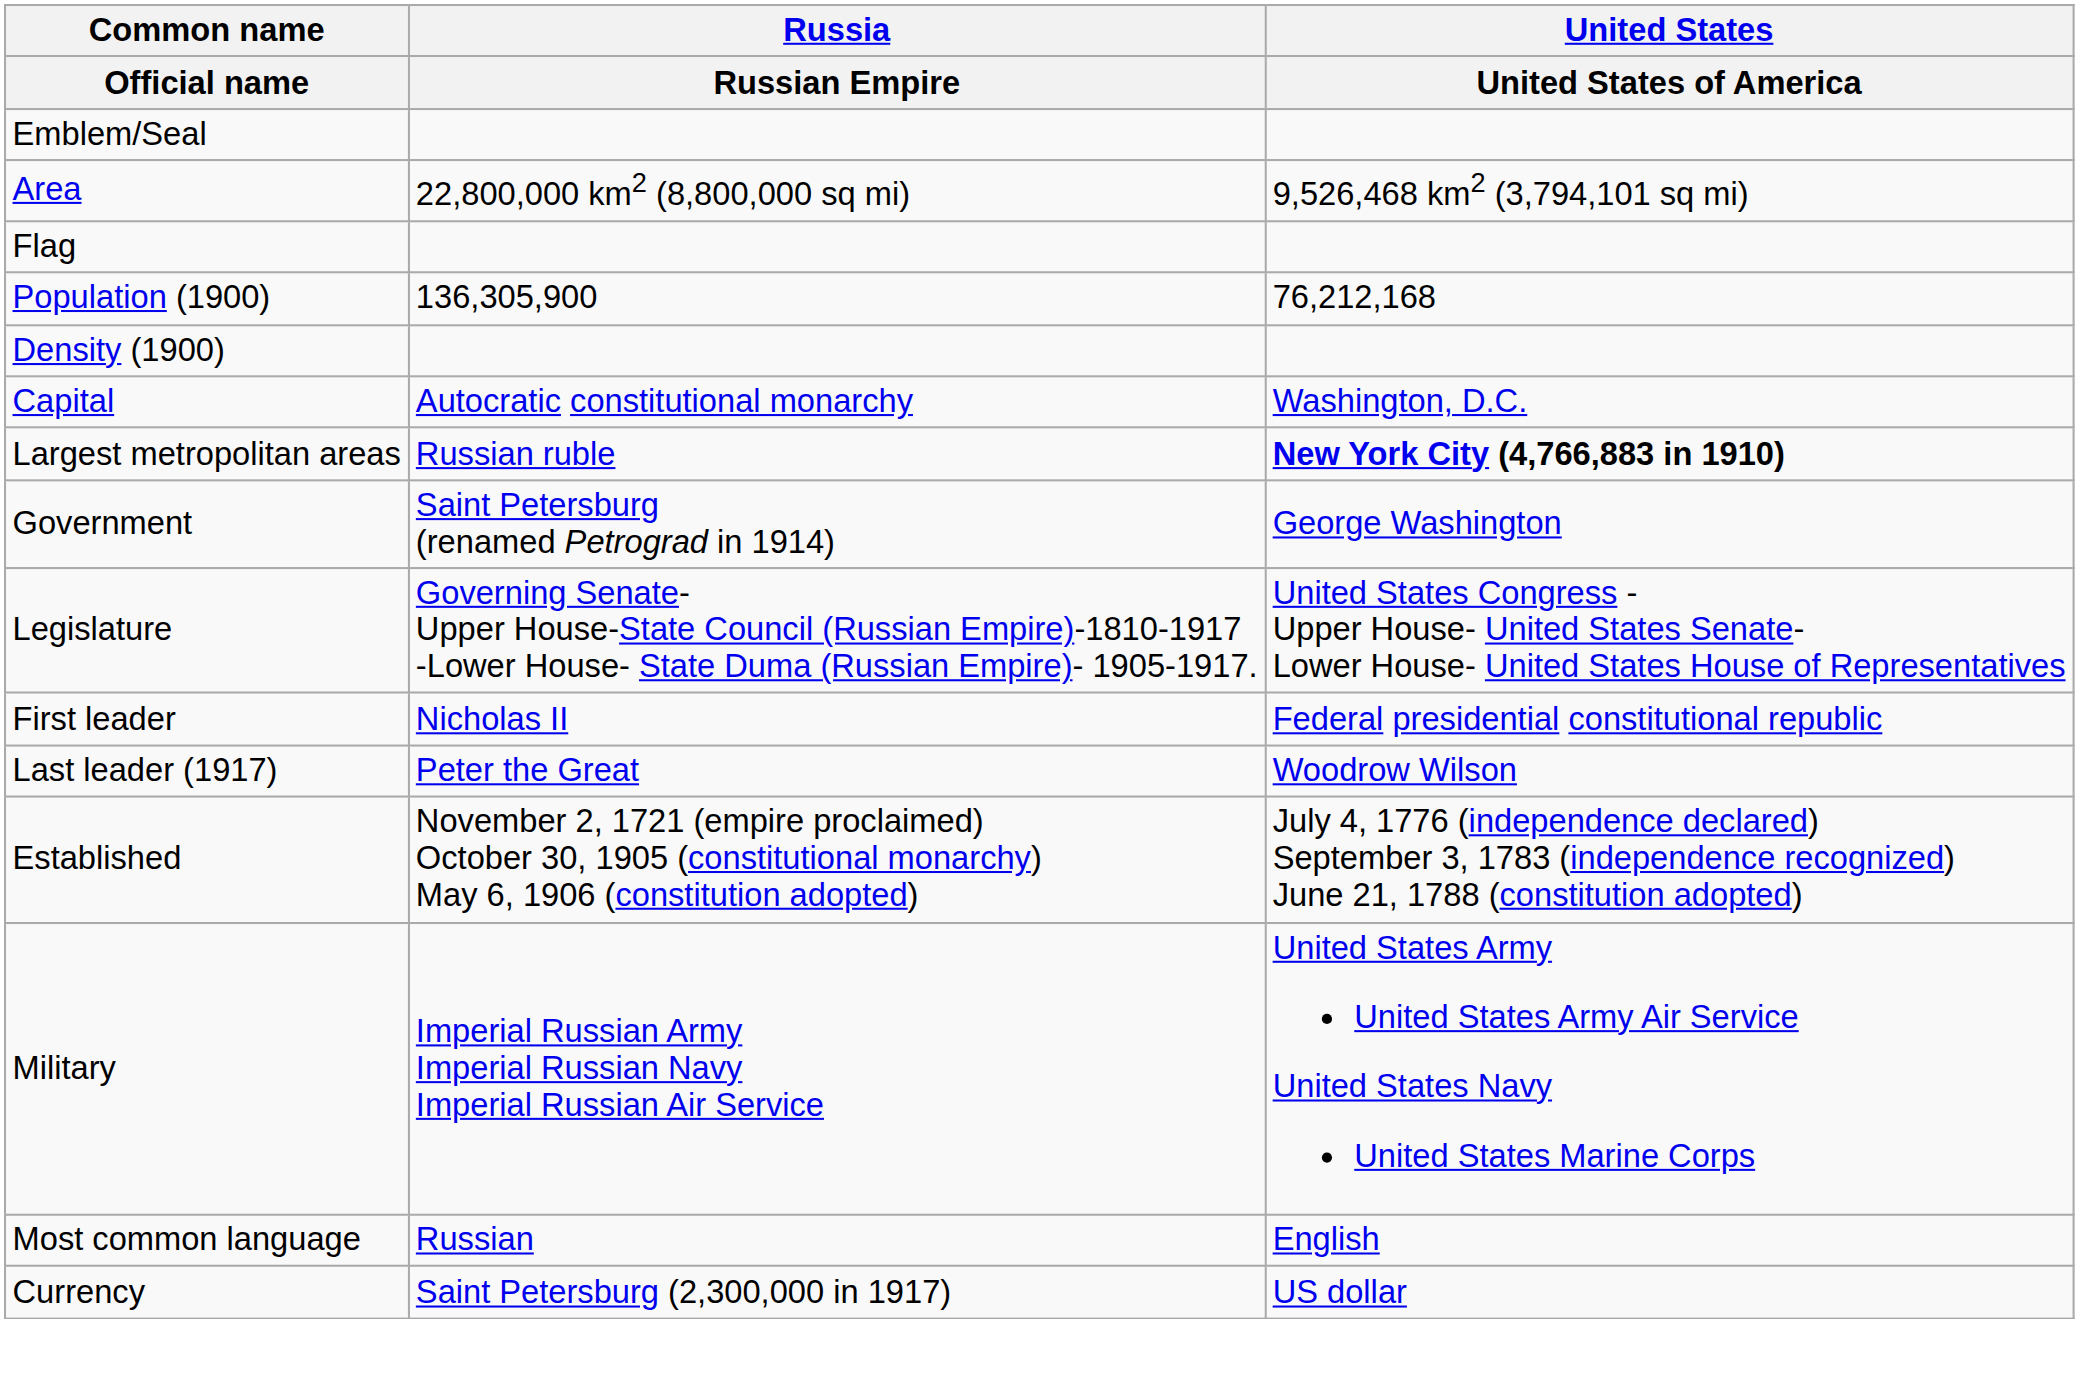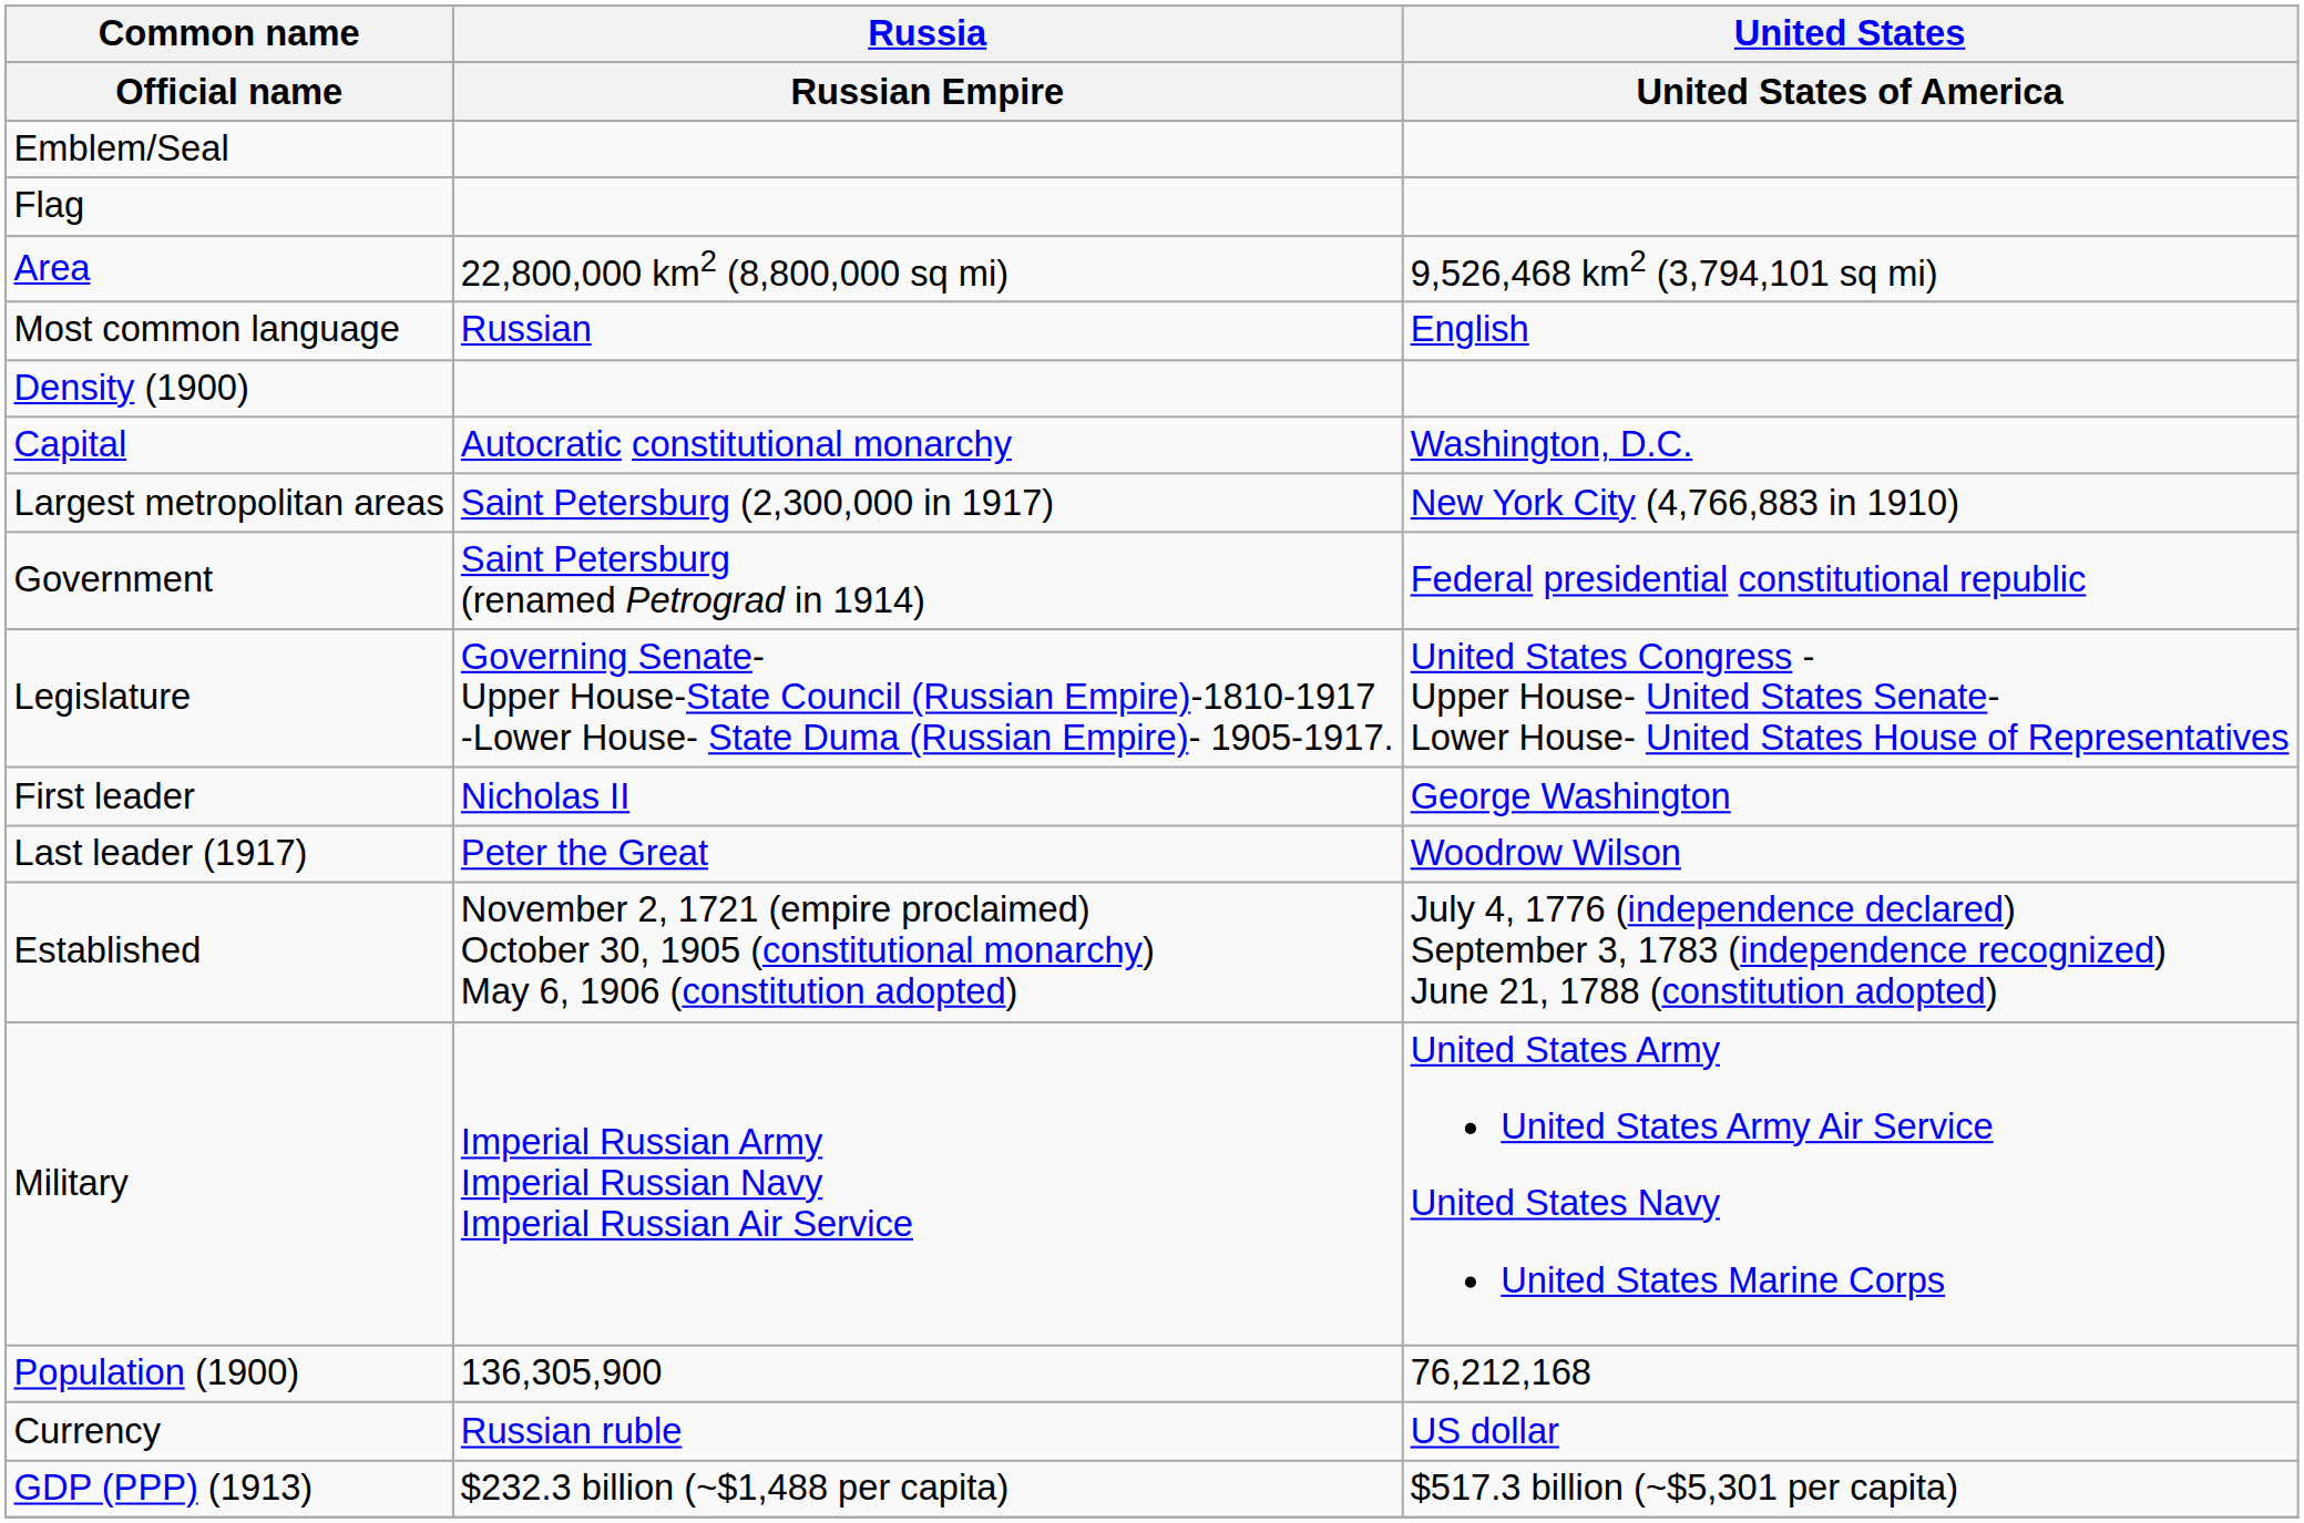rows swapped: Flag <-> Area
rows swapped: Population (1900) <-> Most common language
Largest metropolitan areas | Russia / Russian Empire: Russian ruble -> Saint Petersburg (2,300,000 in 1917)
Largest metropolitan areas | United States / United States of America: bold -> normal
Government | United States / United States of America: George Washington -> Federal presidential constitutional republic
First leader | United States / United States of America: Federal presidential constitutional republic -> George Washington
Currency | Russia / Russian Empire: Saint Petersburg (2,300,000 in 1917) -> Russian ruble
+ row: GDP (PPP) (1913) | $232.3 billion (~$1,488 per capita) | $517.3 billion (~$5,301 per capita)
